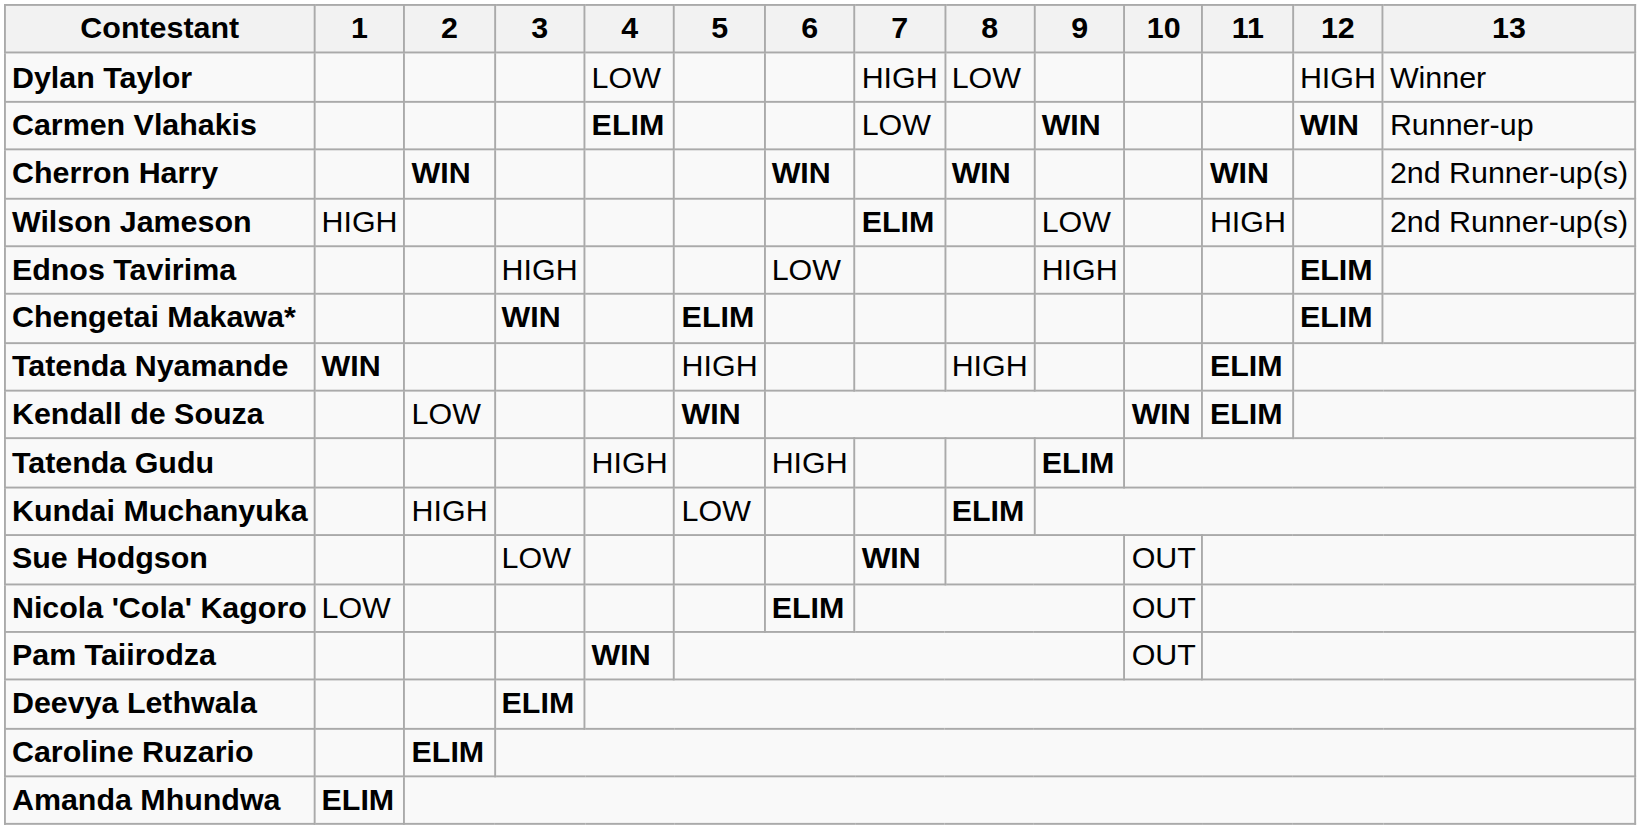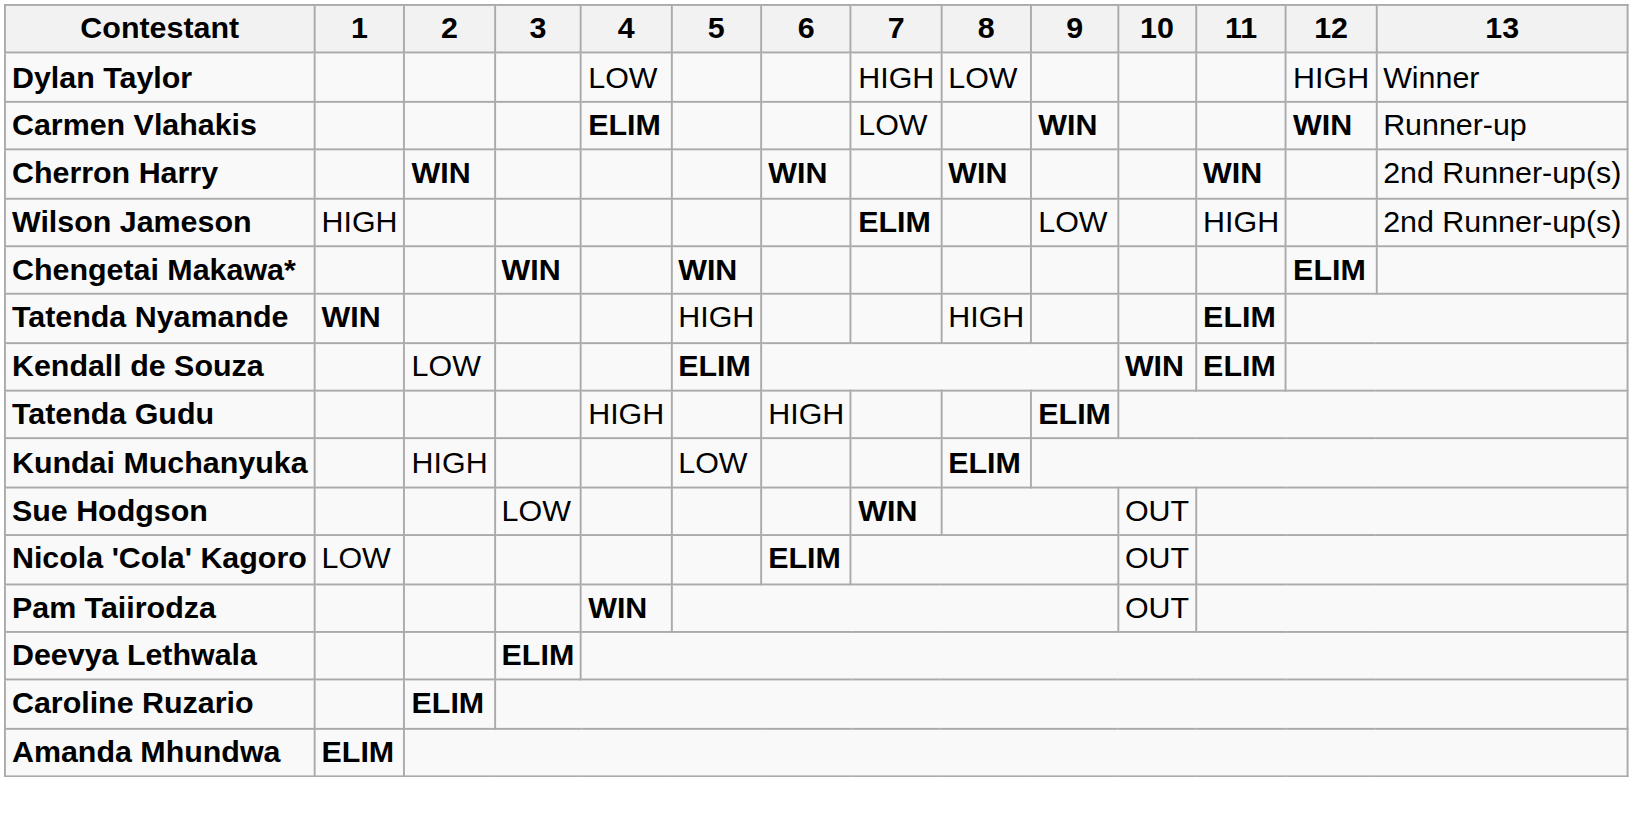- row: Ednos Tavirima | HIGH | LOW | HIGH | ELIM
Chengetai Makawa* | 5: ELIM -> WIN
Kendall de Souza | 5: WIN -> ELIM
